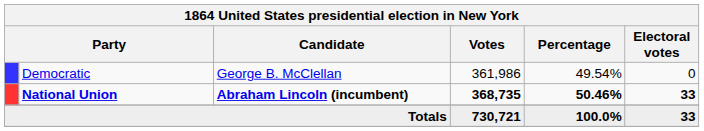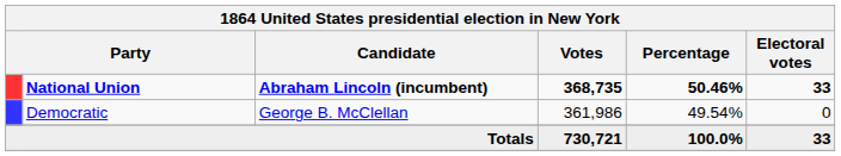rows swapped: National Union <-> Democratic
